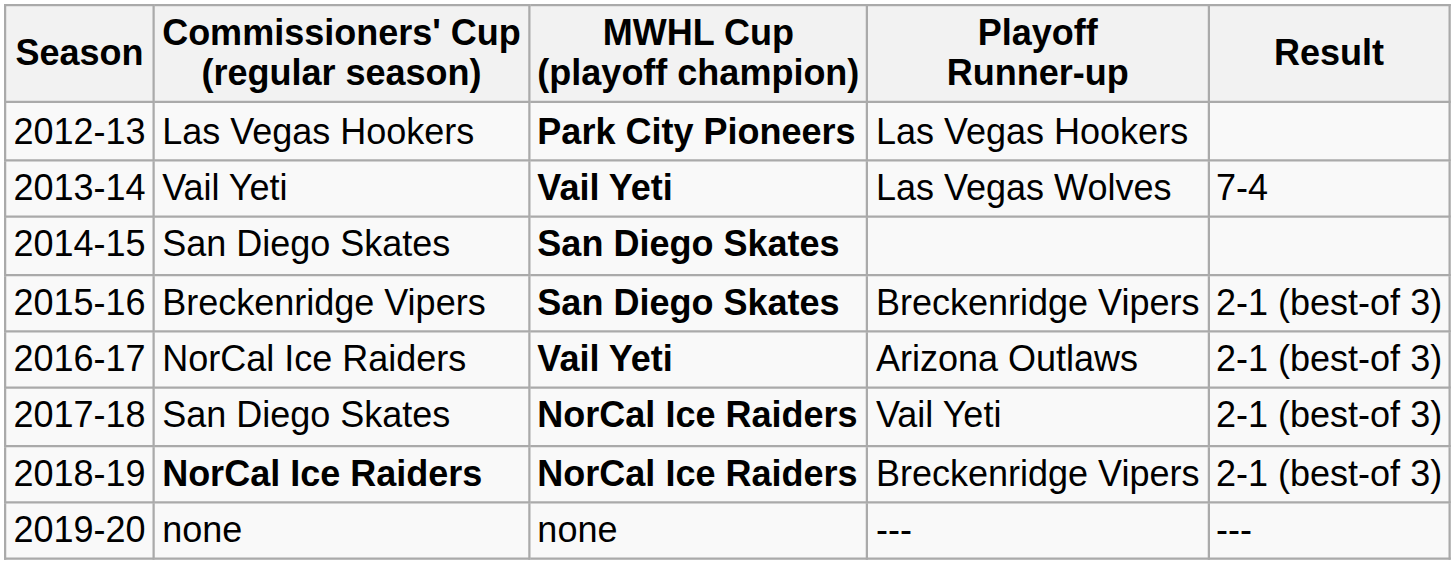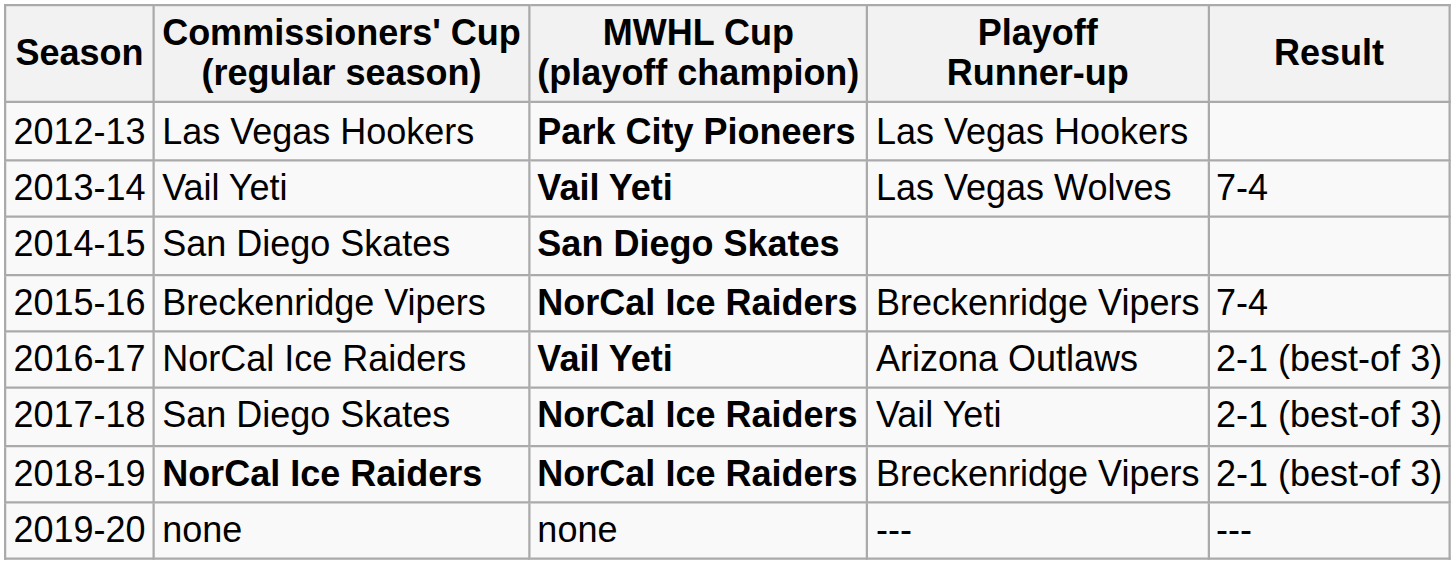2015-16 | MWHL Cup (playoff champion): San Diego Skates -> NorCal Ice Raiders
2015-16 | Result: 2-1 (best-of 3) -> 7-4
